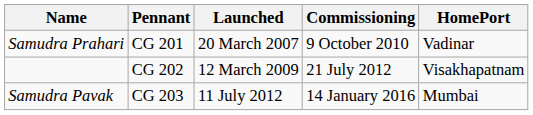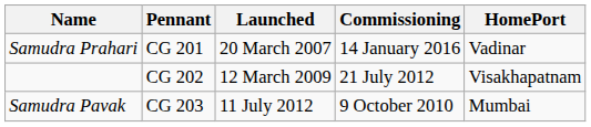Samudra Prahari | Commissioning: 9 October 2010 -> 14 January 2016
Samudra Pavak | Commissioning: 14 January 2016 -> 9 October 2010
